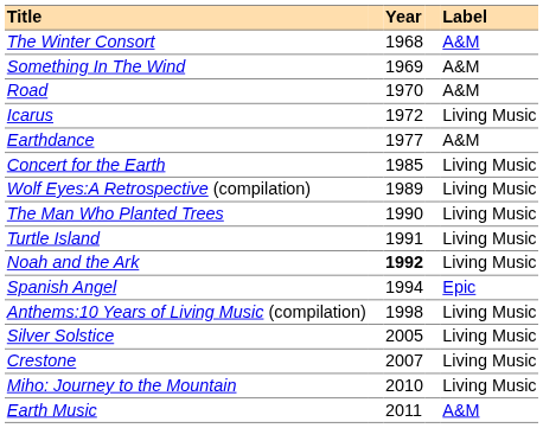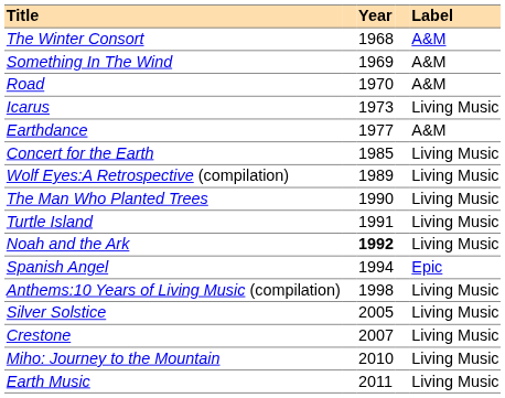Icarus | Year: 1972 -> 1973
Earth Music | Label: A&M -> Living Music
